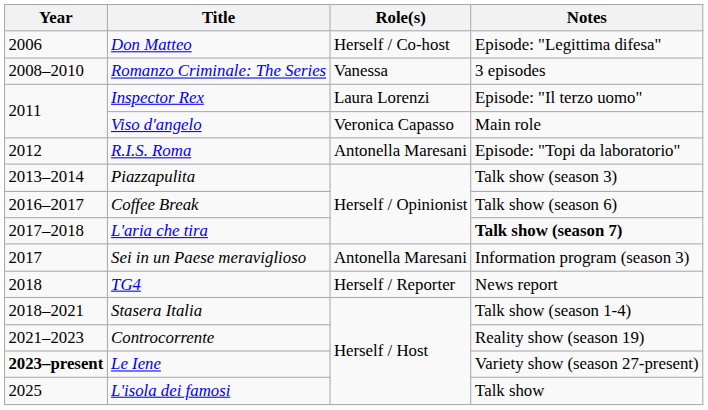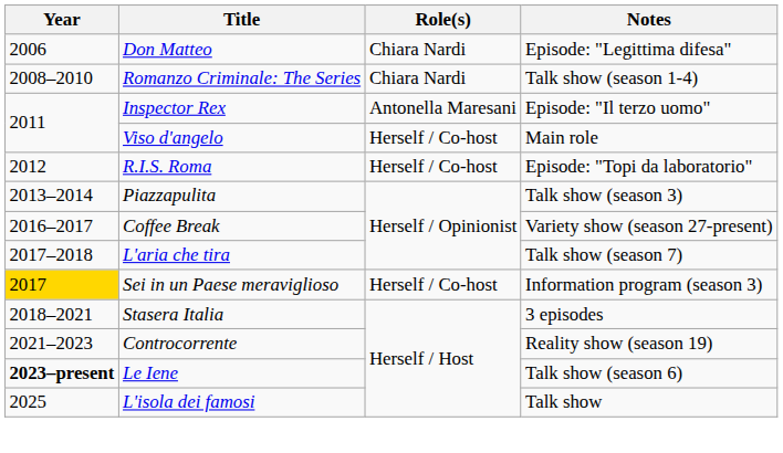Don Matteo | Role(s): Herself / Co-host -> Chiara Nardi
Romanzo Criminale: The Series | Role(s): Vanessa -> Chiara Nardi
Romanzo Criminale: The Series | Notes: 3 episodes -> Talk show (season 1-4)
Inspector Rex | Role(s): Laura Lorenzi -> Antonella Maresani
Viso d'angelo | Role(s): Veronica Capasso -> Herself / Co-host
R.I.S. Roma | Role(s): Antonella Maresani -> Herself / Co-host
Coffee Break | Notes: Talk show (season 6) -> Variety show (season 27-present)
L'aria che tira | Notes: bold -> normal
Sei in un Paese meraviglioso | Year: no background -> gold background
Sei in un Paese meraviglioso | Role(s): Antonella Maresani -> Herself / Co-host
- row: 2018 | TG4 | Herself / Reporter | News report
Stasera Italia | Notes: Talk show (season 1-4) -> 3 episodes
Le Iene | Notes: Variety show (season 27-present) -> Talk show (season 6)
